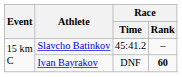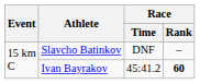Slavcho Batinkov | Race / Time: 45:41.2 -> DNF
Ivan Bayrakov | Race / Time: DNF -> 45:41.2
